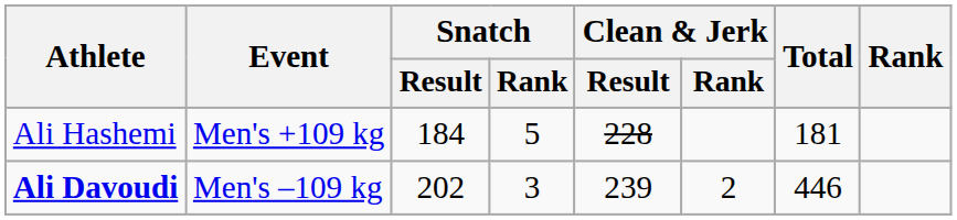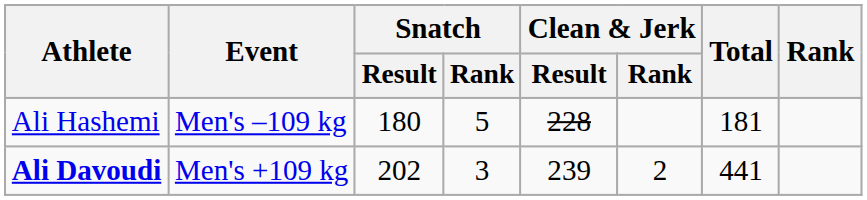Ali Hashemi | Event: Men's +109 kg -> Men's –109 kg
Ali Hashemi | Snatch / Result: 184 -> 180
Ali Davoudi | Event: Men's –109 kg -> Men's +109 kg
Ali Davoudi | Total: 446 -> 441
